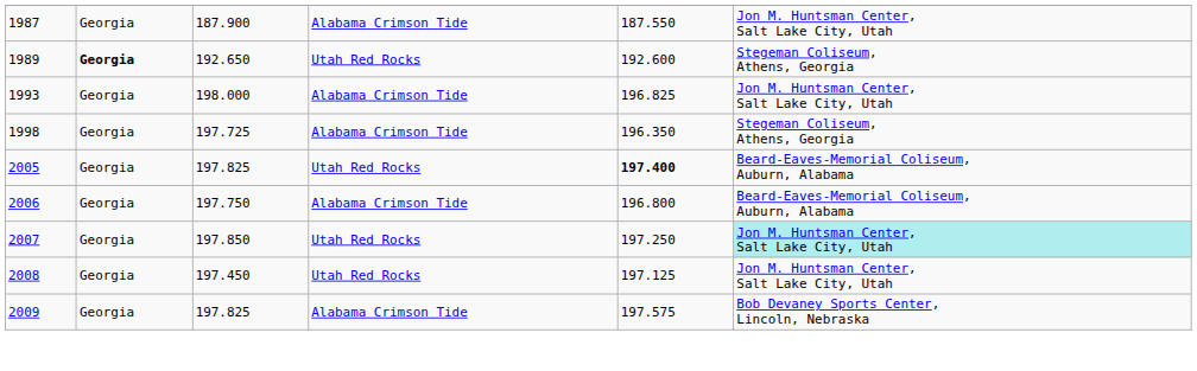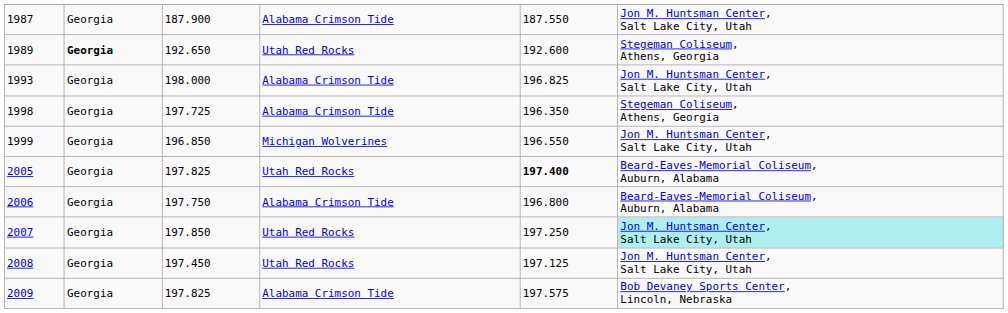+ row: 1999 | Georgia | 196.850 | Michigan Wolverines | 196.550 | Jon M. Huntsman Center, Salt Lake City, Utah
